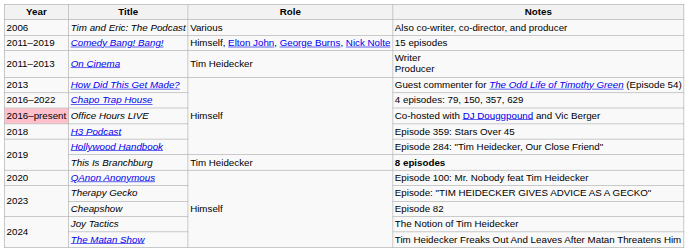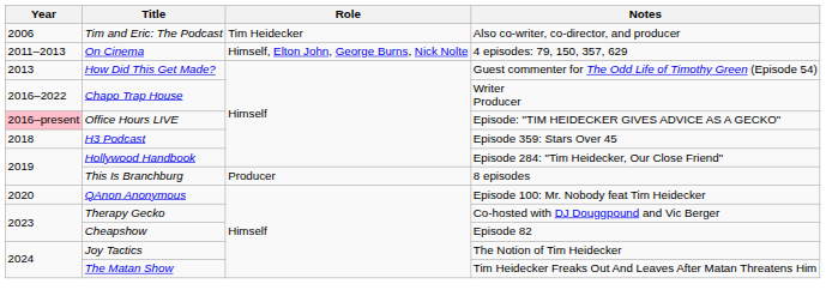Tim and Eric: The Podcast | Role: Various -> Tim Heidecker
- row: 2011–2019 | Comedy Bang! Bang! | Himself, Elton John, George Burns, Nick Nolte | 15 episodes
On Cinema | Role: Tim Heidecker -> Himself, Elton John, George Burns, Nick Nolte
On Cinema | Notes: Writer Producer -> 4 episodes: 79, 150, 357, 629
Chapo Trap House | Notes: 4 episodes: 79, 150, 357, 629 -> Writer Producer
Office Hours LIVE | Notes: Co-hosted with DJ Douggpound and Vic Berger -> Episode: "TIM HEIDECKER GIVES ADVICE AS A GECKO"
This Is Branchburg | Role: Tim Heidecker -> Producer
This Is Branchburg | Notes: bold -> normal
Therapy Gecko | Notes: Episode: "TIM HEIDECKER GIVES ADVICE AS A GECKO" -> Co-hosted with DJ Douggpound and Vic Berger
